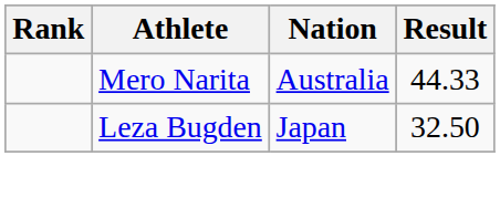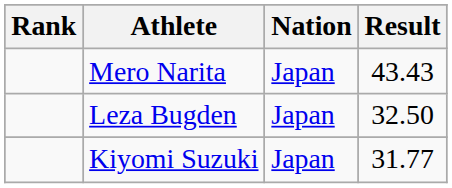Mero Narita | Nation: Australia -> Japan
Mero Narita | Result: 44.33 -> 43.43
+ row: Kiyomi Suzuki | Japan | 31.77
